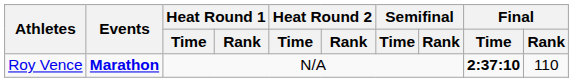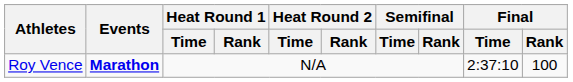Roy Vence | Final / Time: bold -> normal
Roy Vence | Final / Rank: 110 -> 100
